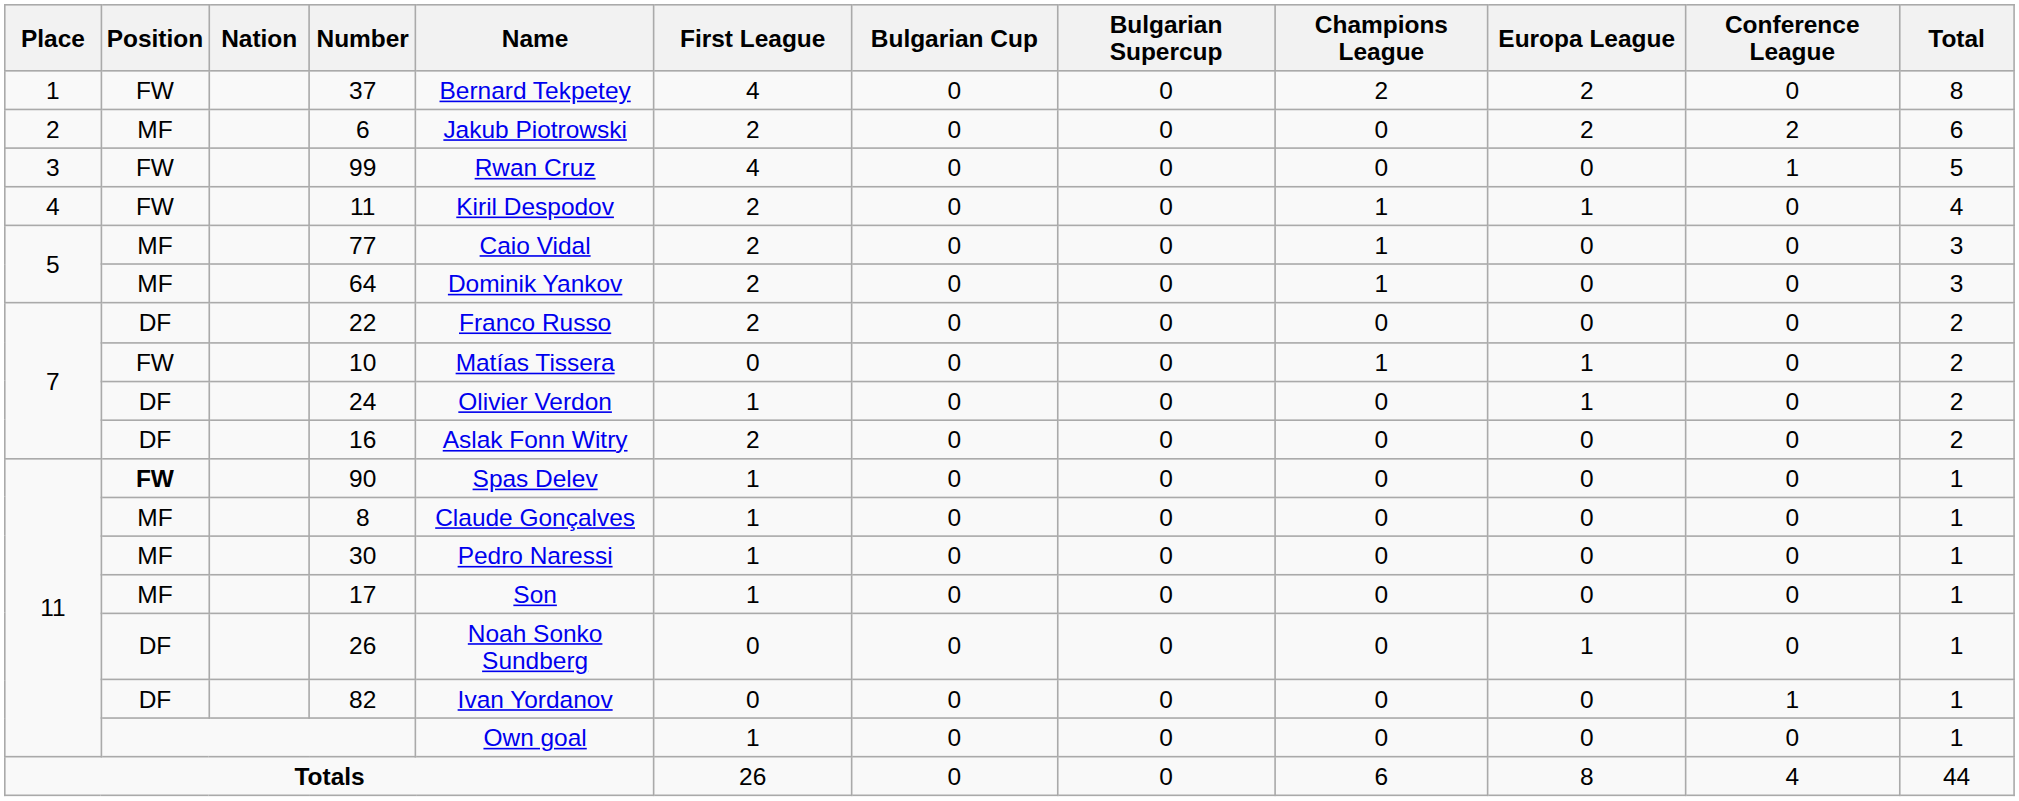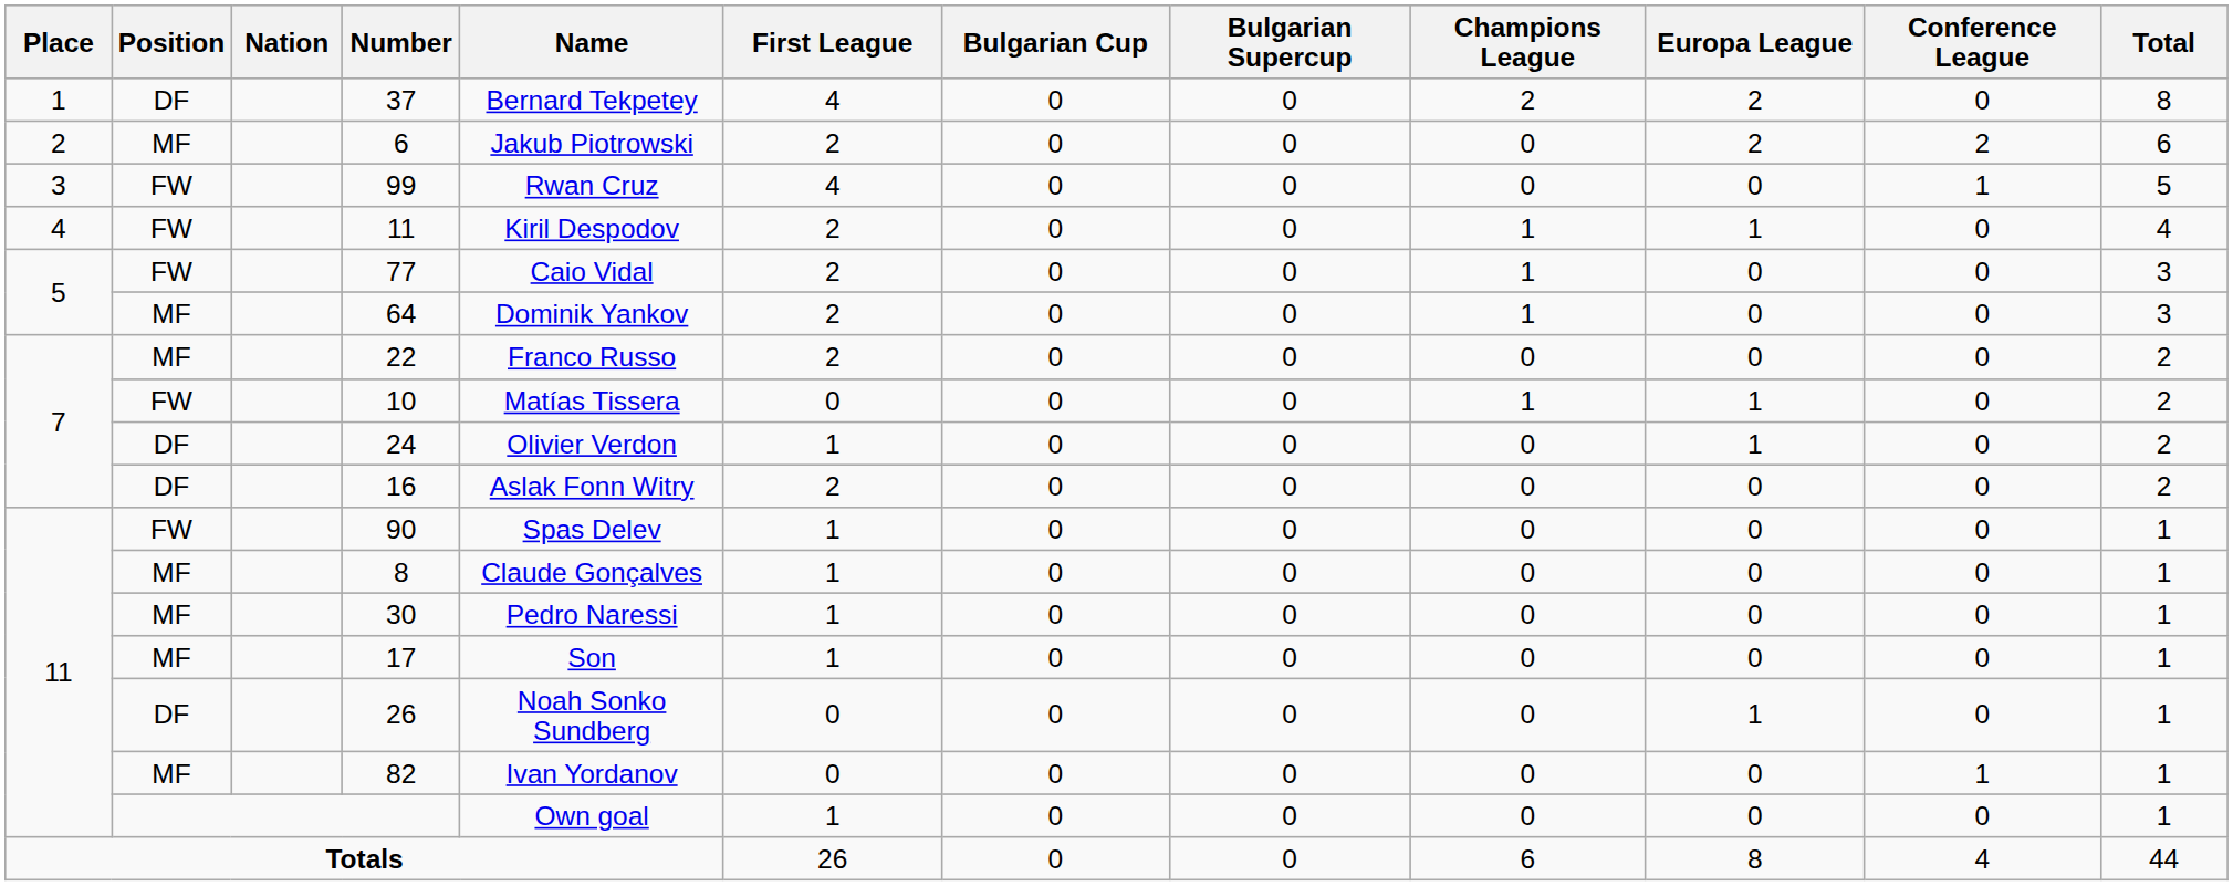37 | Position: FW -> DF
77 | Position: MF -> FW
22 | Position: DF -> MF
90 | Position: bold -> normal
82 | Position: DF -> MF
